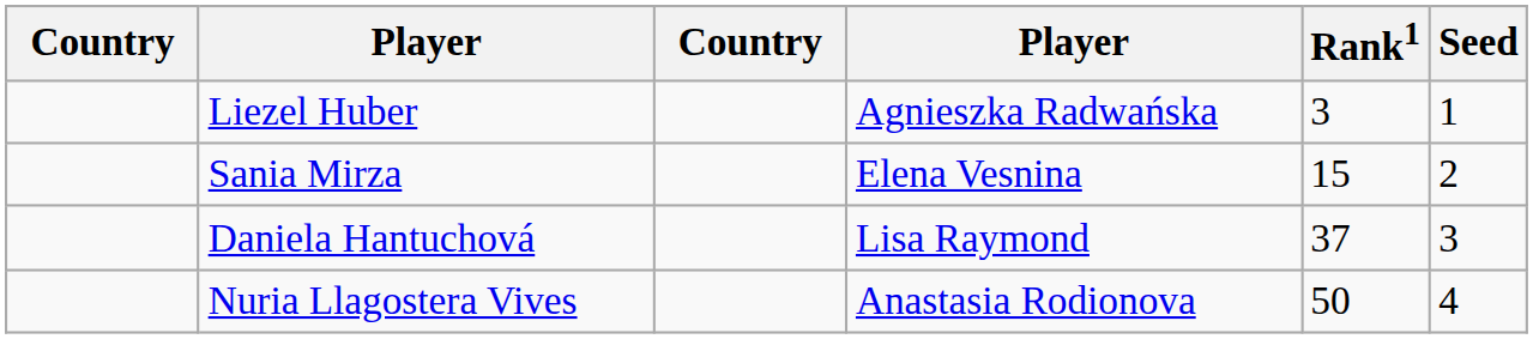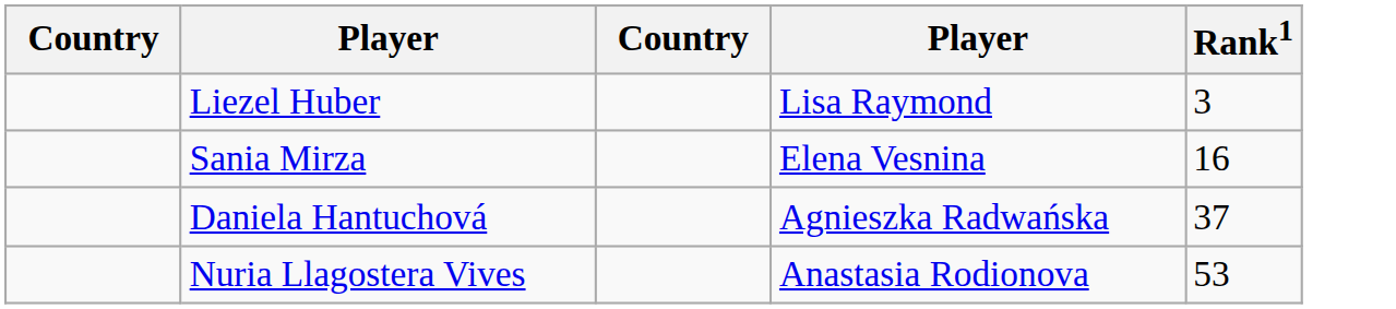- column: Seed | 1 | 2 | 3 | 4
Liezel Huber | column 4: Agnieszka Radwańska -> Lisa Raymond
Sania Mirza | Rank1: 15 -> 16
Daniela Hantuchová | column 4: Lisa Raymond -> Agnieszka Radwańska
Nuria Llagostera Vives | Rank1: 50 -> 53
